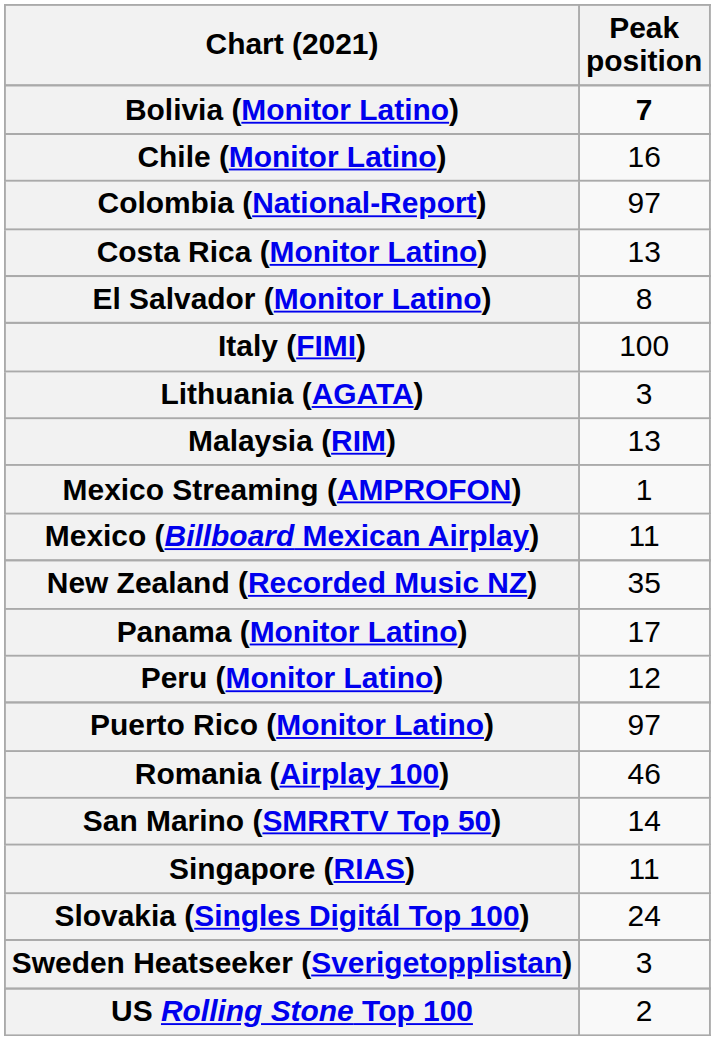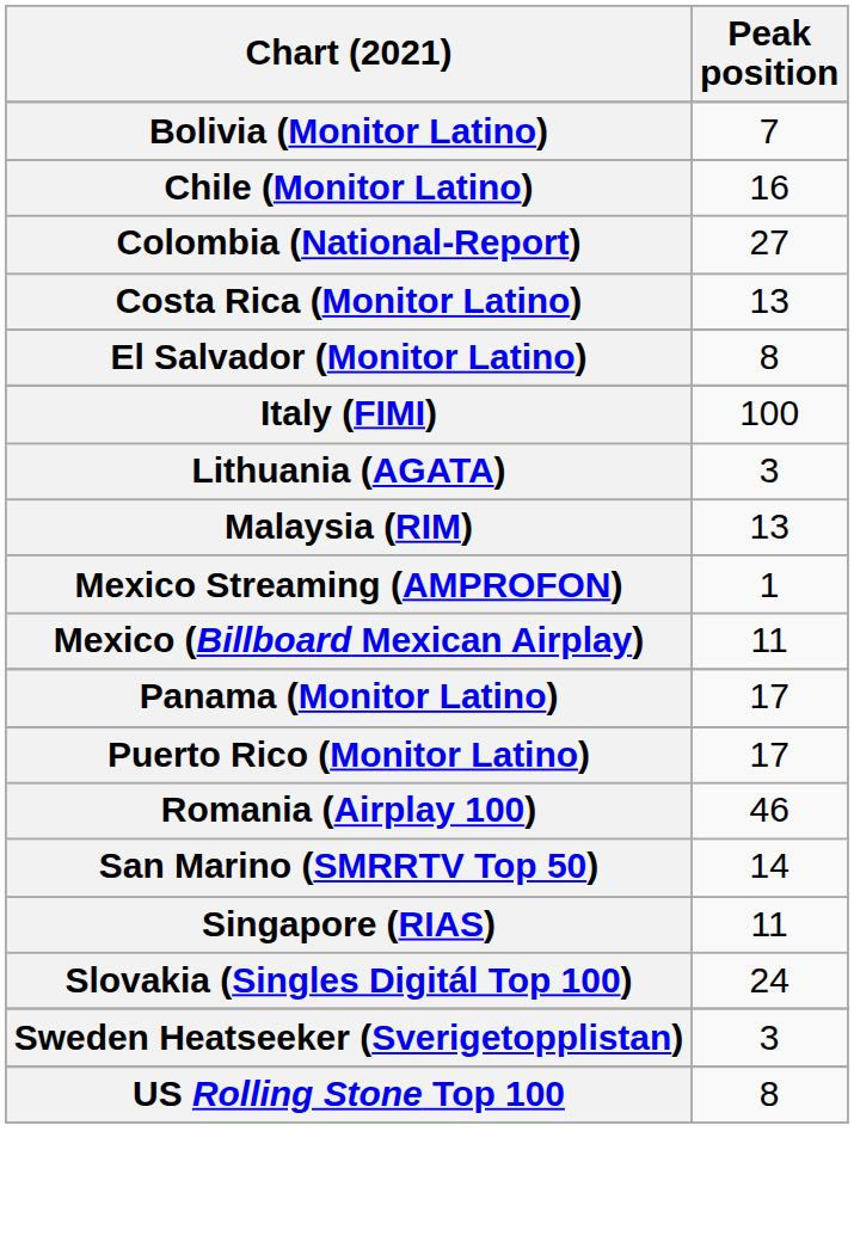Bolivia (Monitor Latino) | Peak position: bold -> normal
Colombia (National-Report) | Peak position: 97 -> 27
- row: New Zealand (Recorded Music NZ) | 35
- row: Peru (Monitor Latino) | 12
Puerto Rico (Monitor Latino) | Peak position: 97 -> 17
US Rolling Stone Top 100 | Peak position: 2 -> 8
